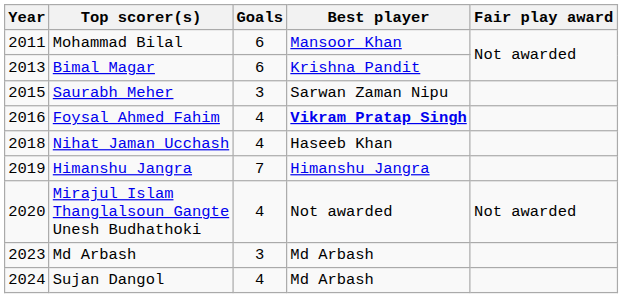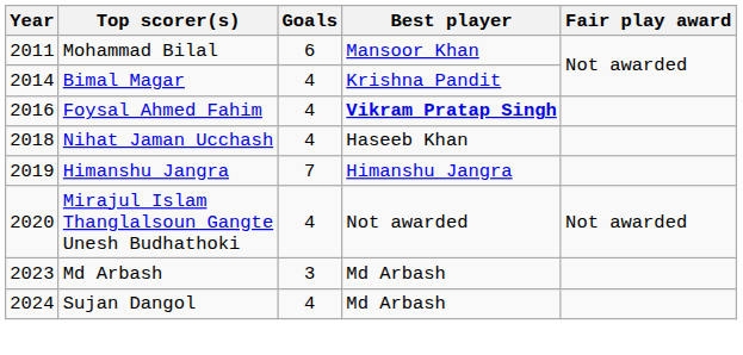Bimal Magar | Year: 2013 -> 2014
Bimal Magar | Goals: 6 -> 4
- row: 2015 | Saurabh Meher | 3 | Sarwan Zaman Nipu
